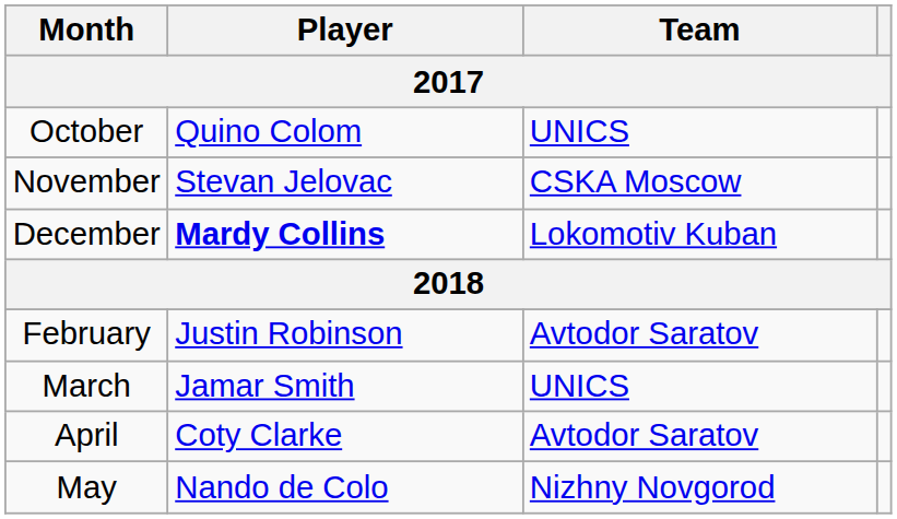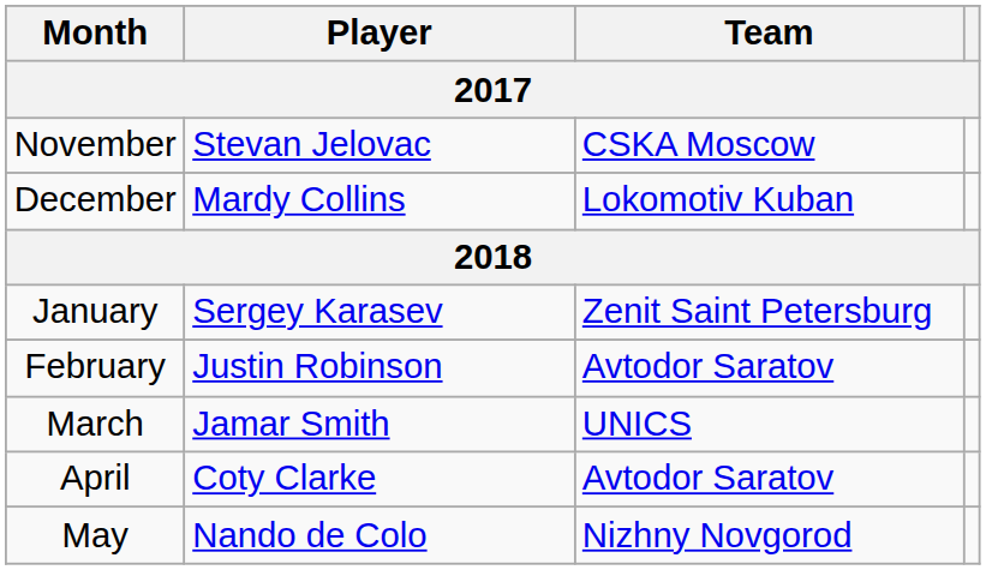- row: October | Quino Colom | UNICS
December | Player: bold -> normal
+ row: January | Sergey Karasev | Zenit Saint Petersburg
